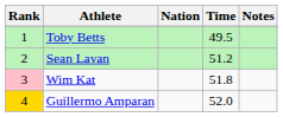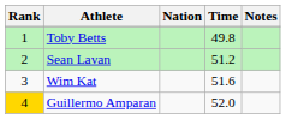Toby Betts | Time: 49.5 -> 49.8
Wim Kat | Rank: pink background -> no background
Wim Kat | Time: 51.8 -> 51.6
